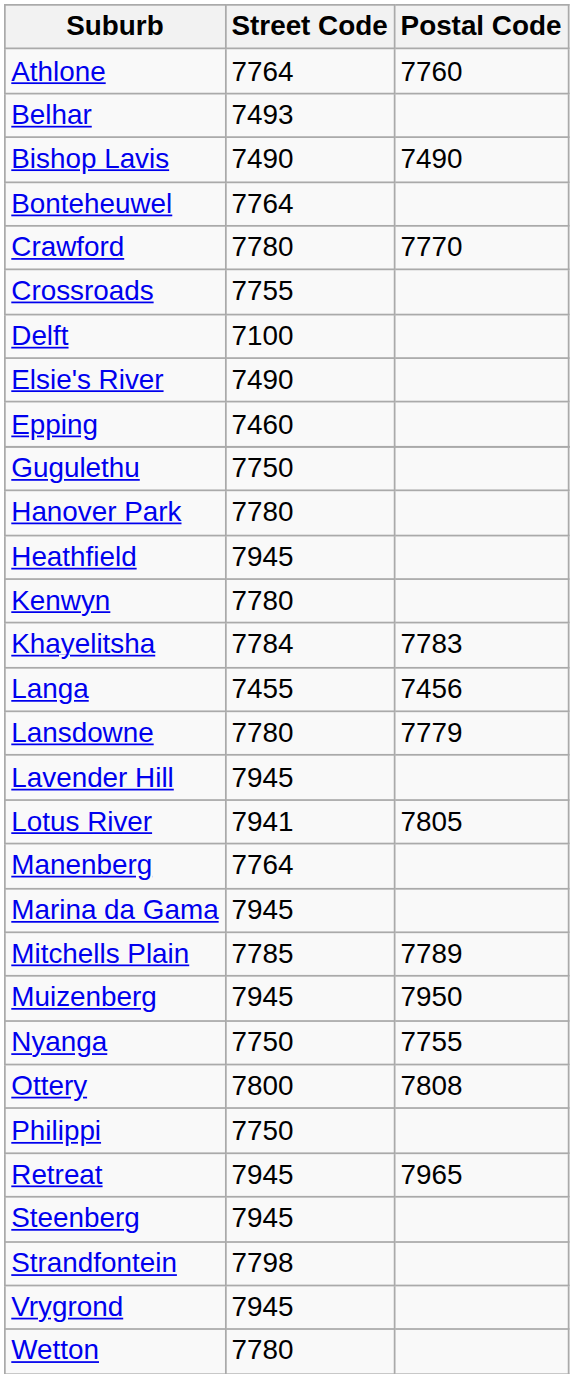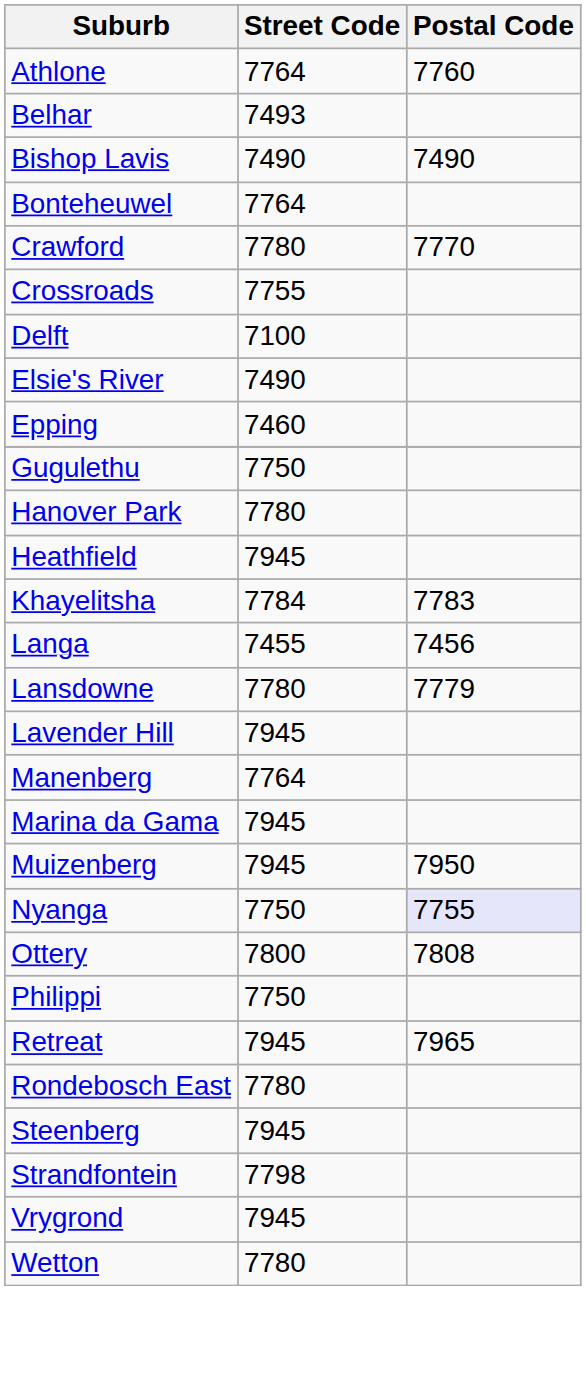- row: Kenwyn | 7780
- row: Lotus River | 7941 | 7805
- row: Mitchells Plain | 7785 | 7789
Nyanga | Postal Code: no background -> lavender background
+ row: Rondebosch East | 7780
